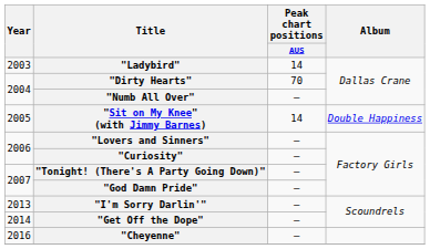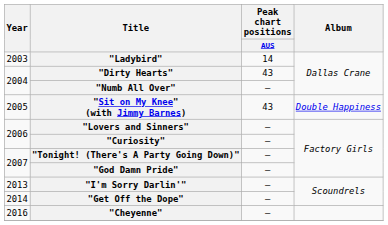"Dirty Hearts" | Peak chart positions / AUS: 70 -> 43
"Sit on My Knee" (with Jimmy Barnes) | Peak chart positions / AUS: 14 -> 43
